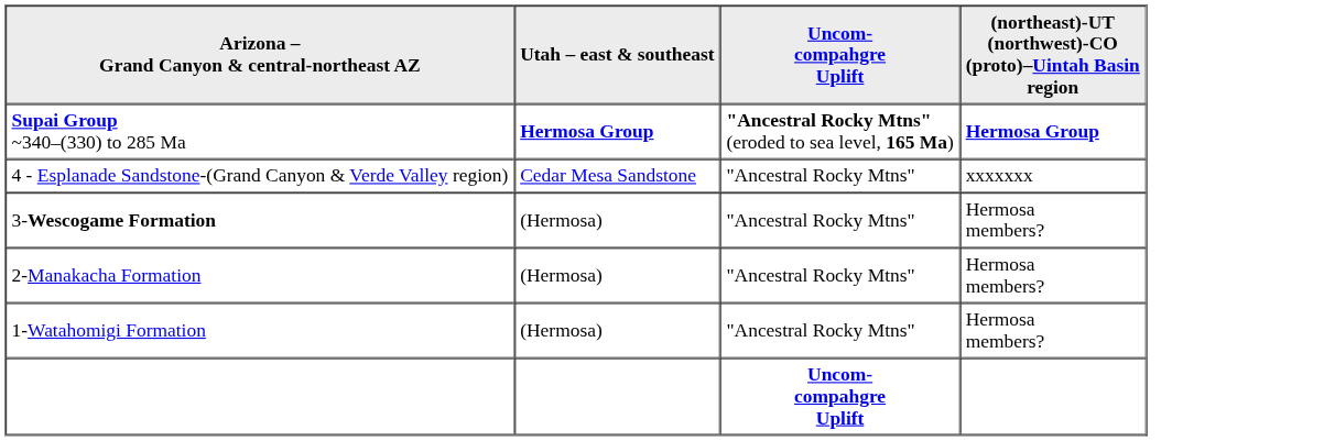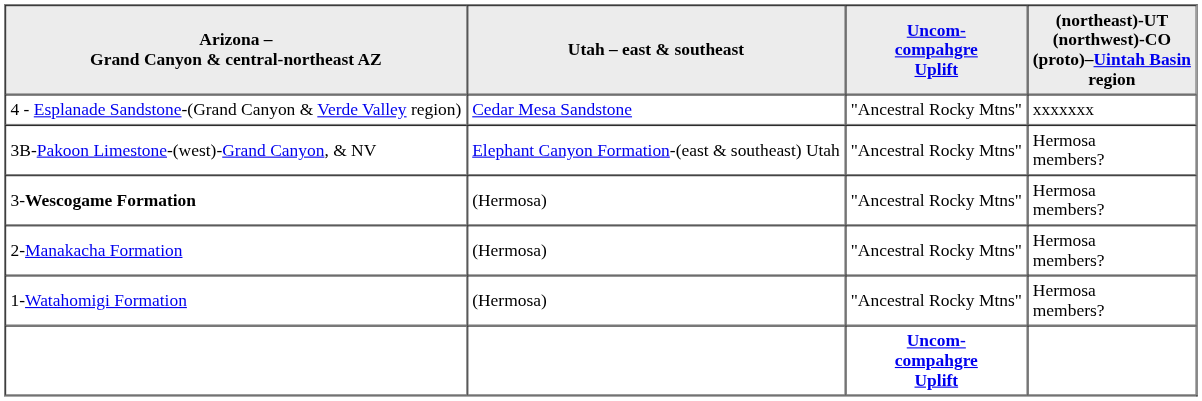- row: Supai Group ~340–(330) to 285 Ma | Hermosa Group | "Ancestral Rocky Mtns" (eroded to sea level, 165 Ma) | Hermosa Group
+ row: 3B-Pakoon Limestone-(west)-Grand Canyon, & NV | Elephant Canyon Formation-(east & southeast) Utah | "Ancestral Rocky Mtns" | Hermosa members?
